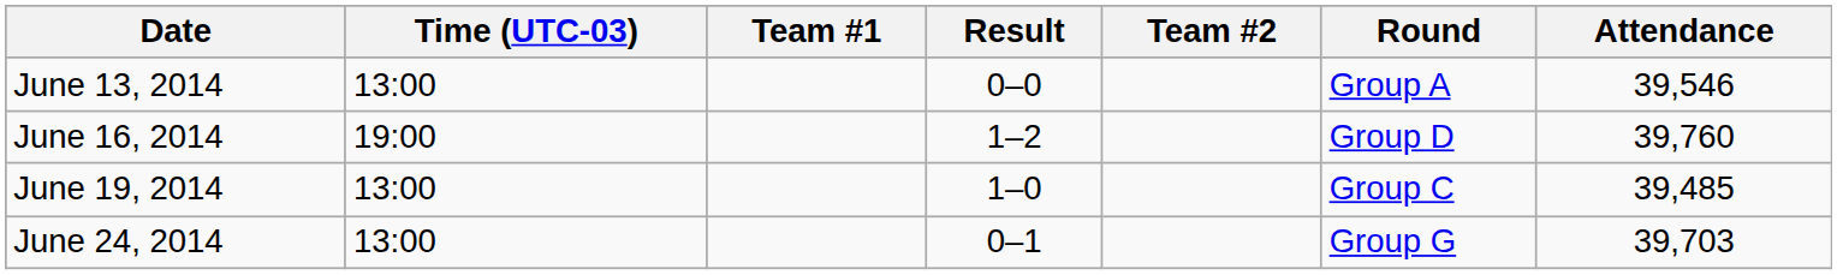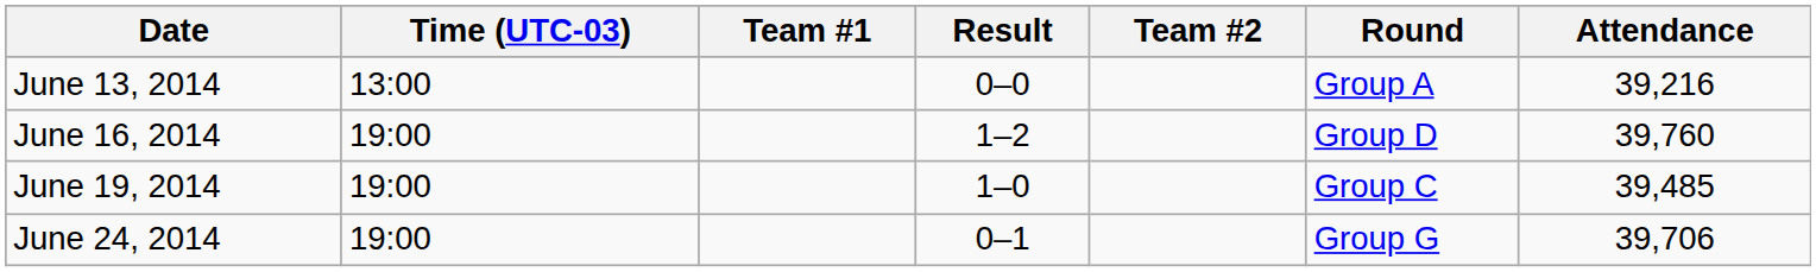June 13, 2014 | Attendance: 39,546 -> 39,216
June 19, 2014 | Time (UTC-03): 13:00 -> 19:00
June 24, 2014 | Time (UTC-03): 13:00 -> 19:00
June 24, 2014 | Attendance: 39,703 -> 39,706
